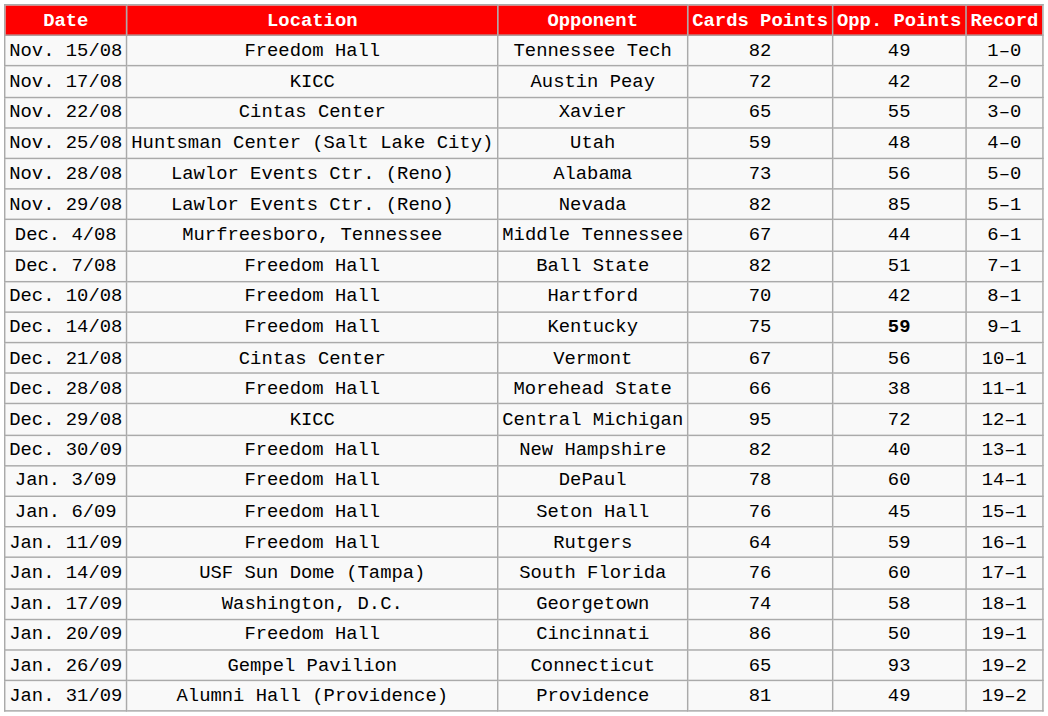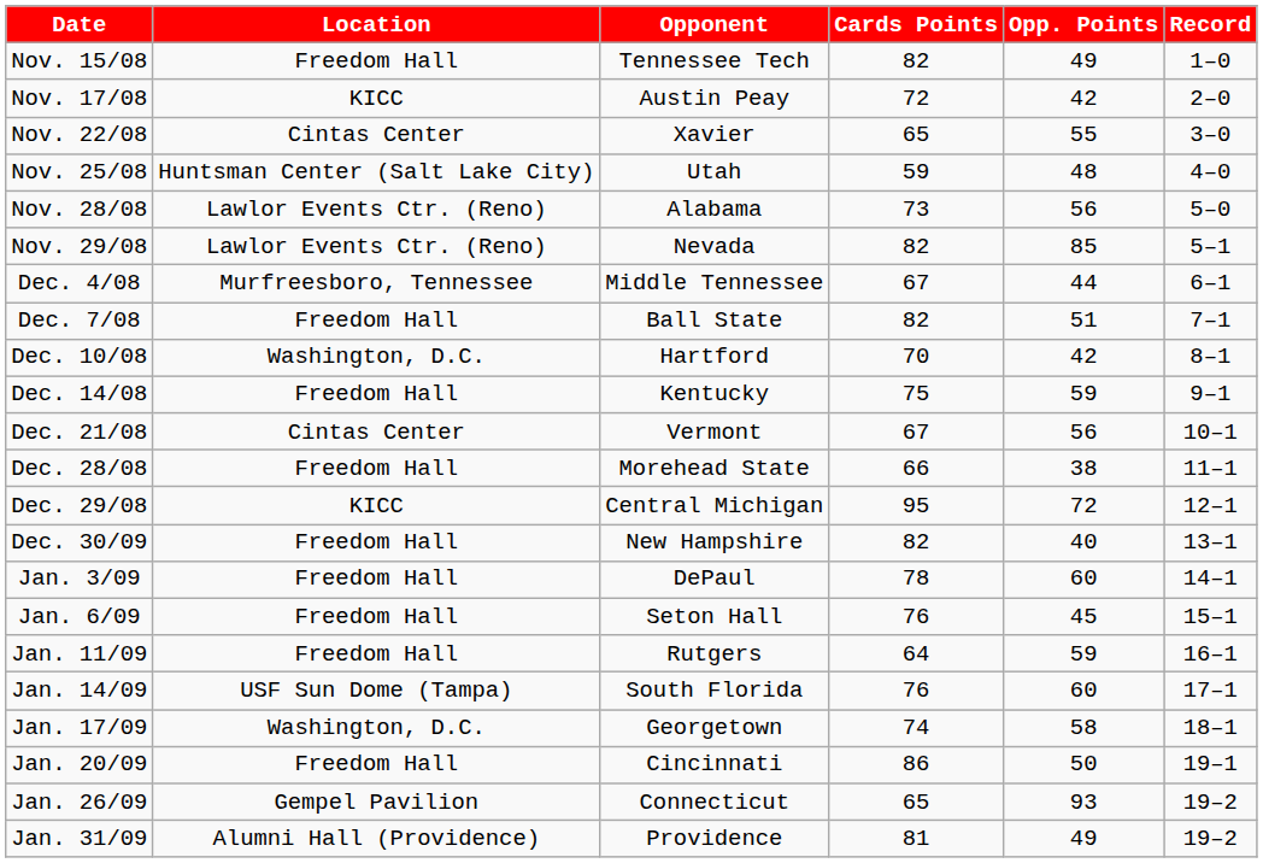Dec. 10/08 | Location: Freedom Hall -> Washington, D.C.
Dec. 14/08 | Opp. Points: bold -> normal
